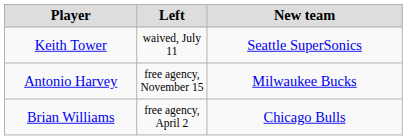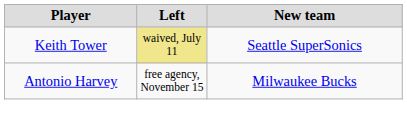Keith Tower | Left: no background -> khaki background
- row: Brian Williams | free agency, April 2 | Chicago Bulls
